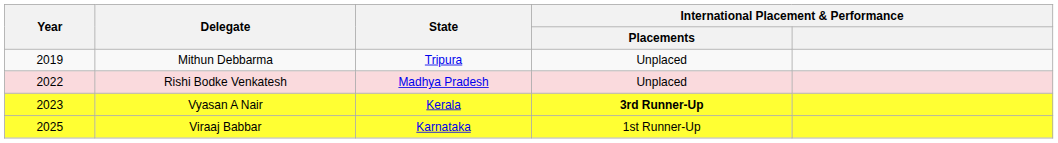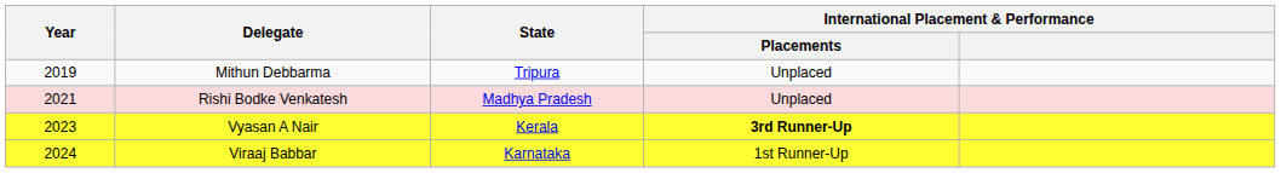Rishi Bodke Venkatesh | Year: 2022 -> 2021
Viraaj Babbar | Year: 2025 -> 2024
